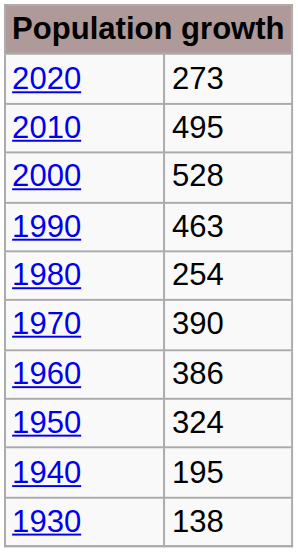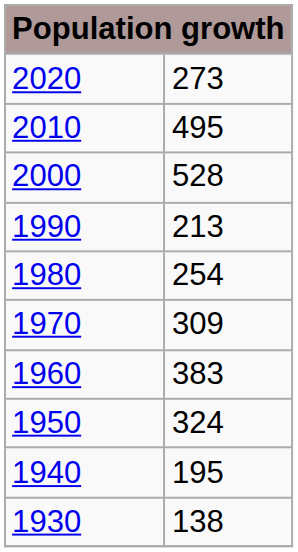1990 | column 2: 463 -> 213
1970 | column 2: 390 -> 309
1960 | column 2: 386 -> 383
